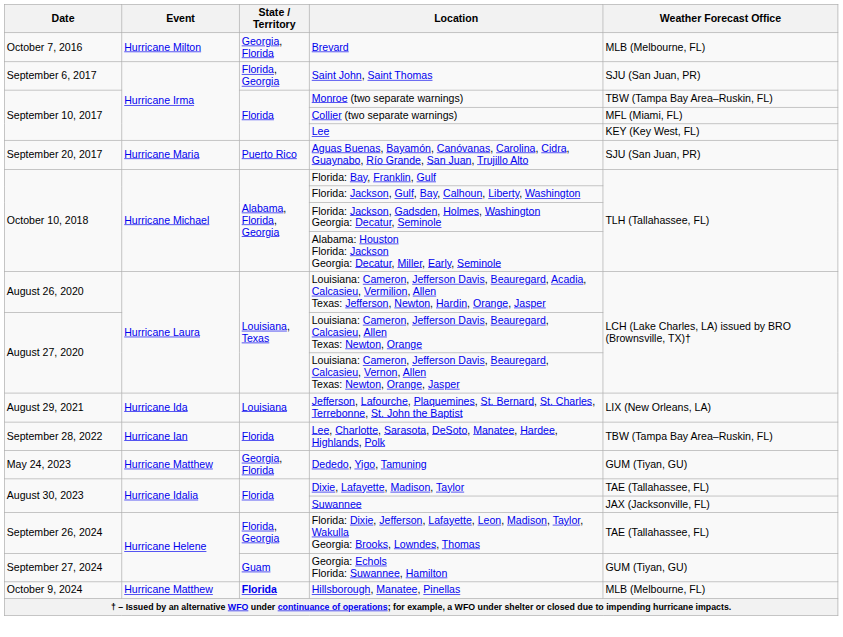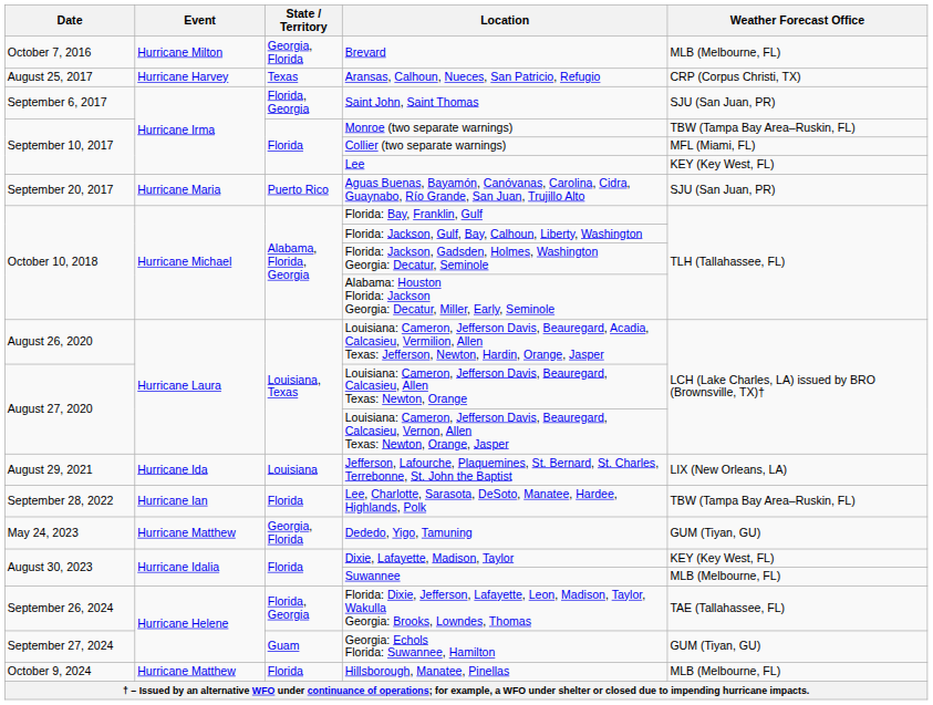+ row: August 25, 2017 | Hurricane Harvey | Texas | Aransas, Calhoun, Nueces, San Patricio, Refugio | CRP (Corpus Christi, TX)
Dixie, Lafayette, Madison, Taylor | Weather Forecast Office: TAE (Tallahassee, FL) -> KEY (Key West, FL)
Suwannee | Weather Forecast Office: JAX (Jacksonville, FL) -> MLB (Melbourne, FL)
Hillsborough, Manatee, Pinellas | State / Territory: bold -> normal
